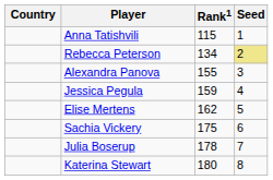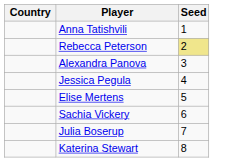- column: Rank1 | 115 | 134 | 155 | 159 | 162 | 175 | 178 | 180
